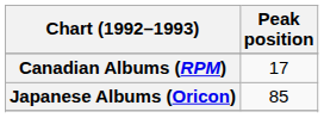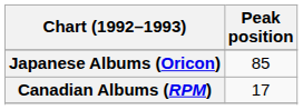rows swapped: Canadian Albums (RPM) <-> Japanese Albums (Oricon)
